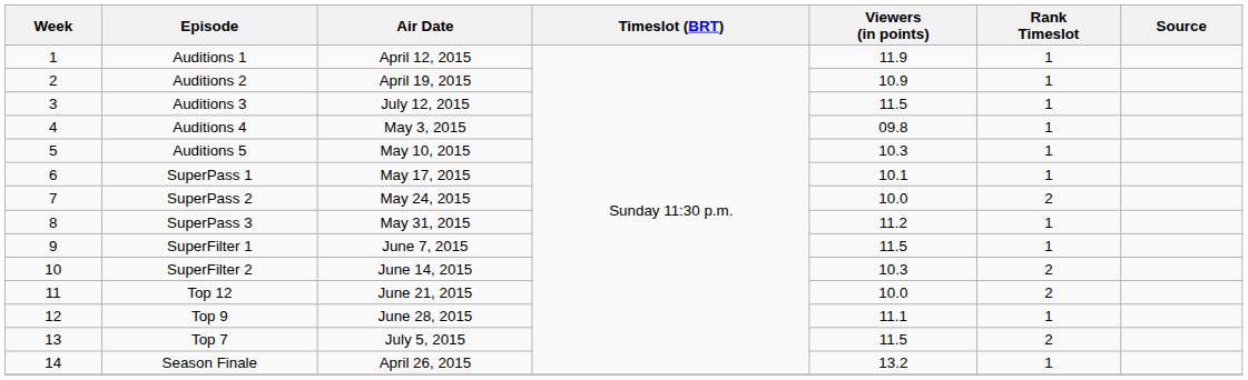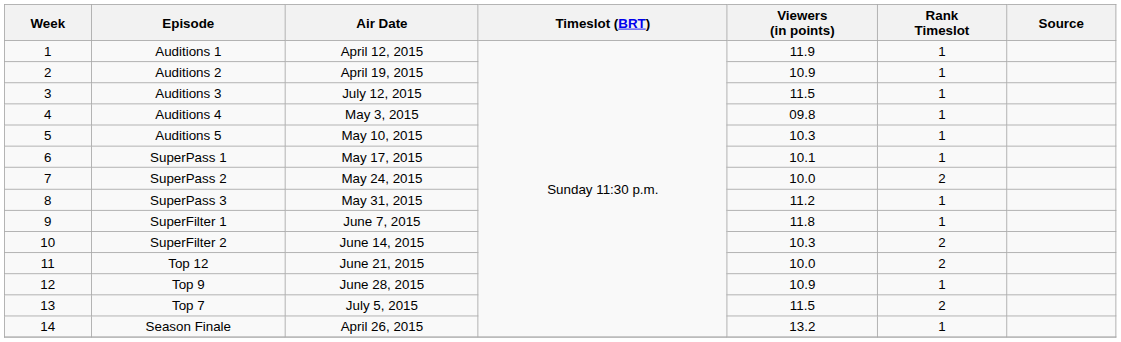SuperFilter 1 | Viewers (in points): 11.5 -> 11.8
Top 9 | Viewers (in points): 11.1 -> 10.9
